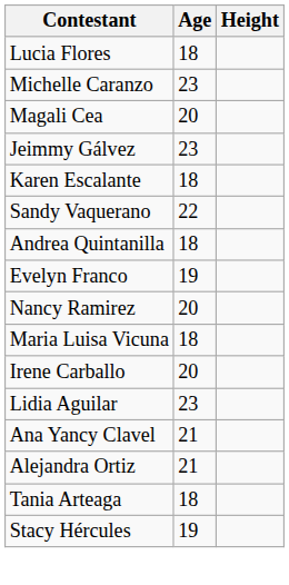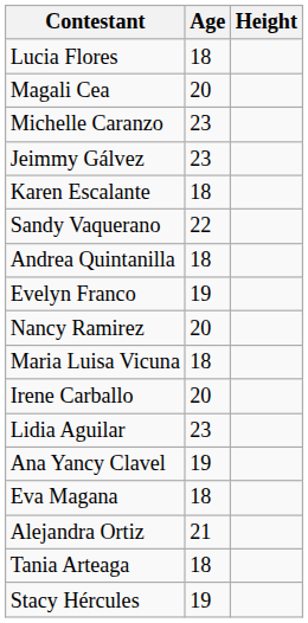rows swapped: Magali Cea <-> Michelle Caranzo
Ana Yancy Clavel | Age: 21 -> 19
+ row: Eva Magana | 18
